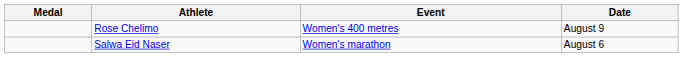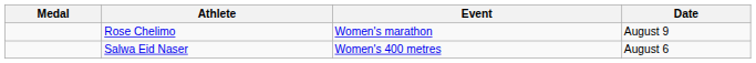Rose Chelimo | Event: Women's 400 metres -> Women's marathon
Salwa Eid Naser | Event: Women's marathon -> Women's 400 metres
